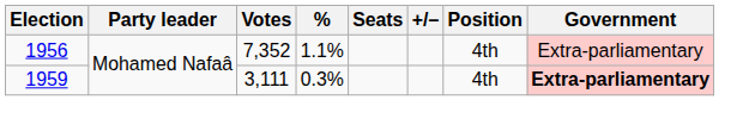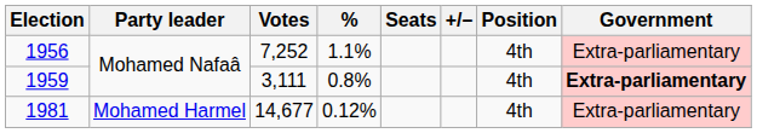1956 | Votes: 7,352 -> 7,252
1959 | %: 0.3% -> 0.8%
+ row: 1981 | Mohamed Harmel | 14,677 | 0.12% | 4th | Extra-parliamentary
